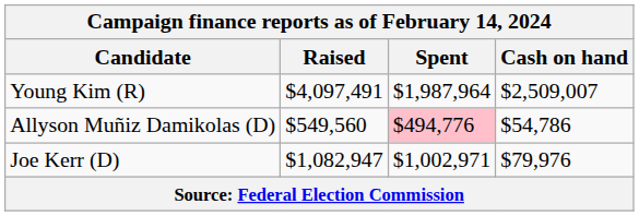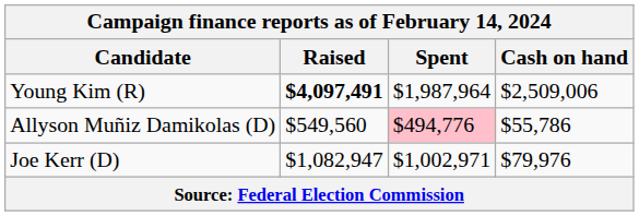Young Kim (R) | Raised: normal -> bold
Young Kim (R) | Cash on hand: $2,509,007 -> $2,509,006
Allyson Muñiz Damikolas (D) | Cash on hand: $54,786 -> $55,786
